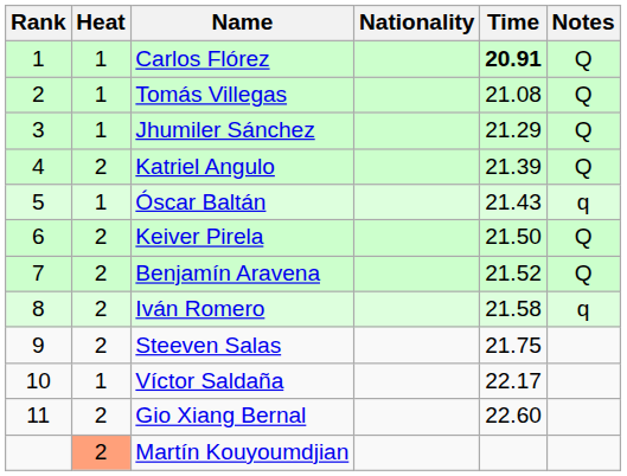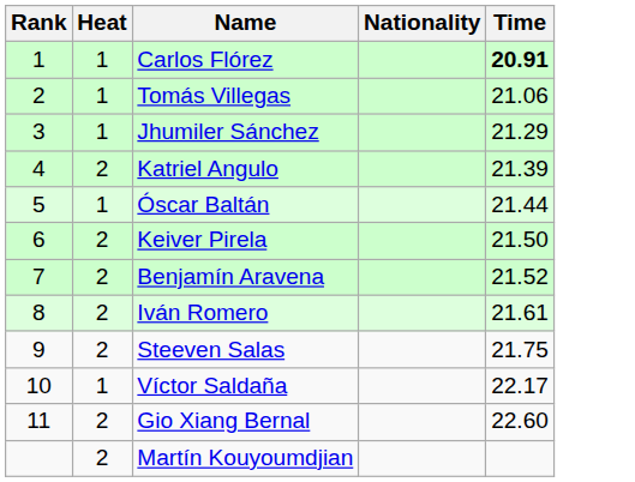- column: Notes | Q | Q | Q | Q | q | Q | Q | q
Tomás Villegas | Time: 21.08 -> 21.06
Óscar Baltán | Time: 21.43 -> 21.44
Iván Romero | Time: 21.58 -> 21.61
Martín Kouyoumdjian | Heat: lightsalmon background -> no background
